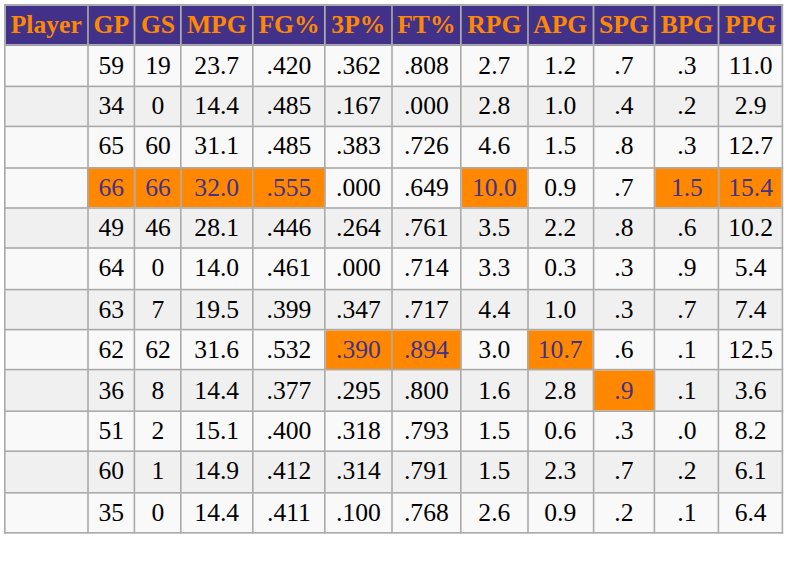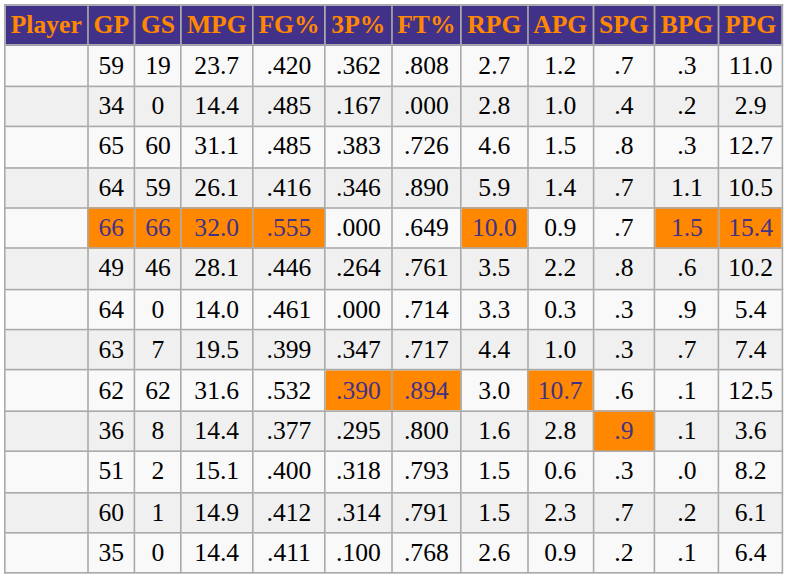+ row: 64 | 59 | 26.1 | .416 | .346 | .890 | 5.9 | 1.4 | .7 | 1.1 | 10.5
